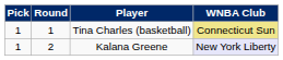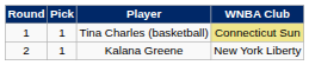columns swapped: Round <-> Pick
Kalana Greene | WNBA Club: lavender background -> no background
